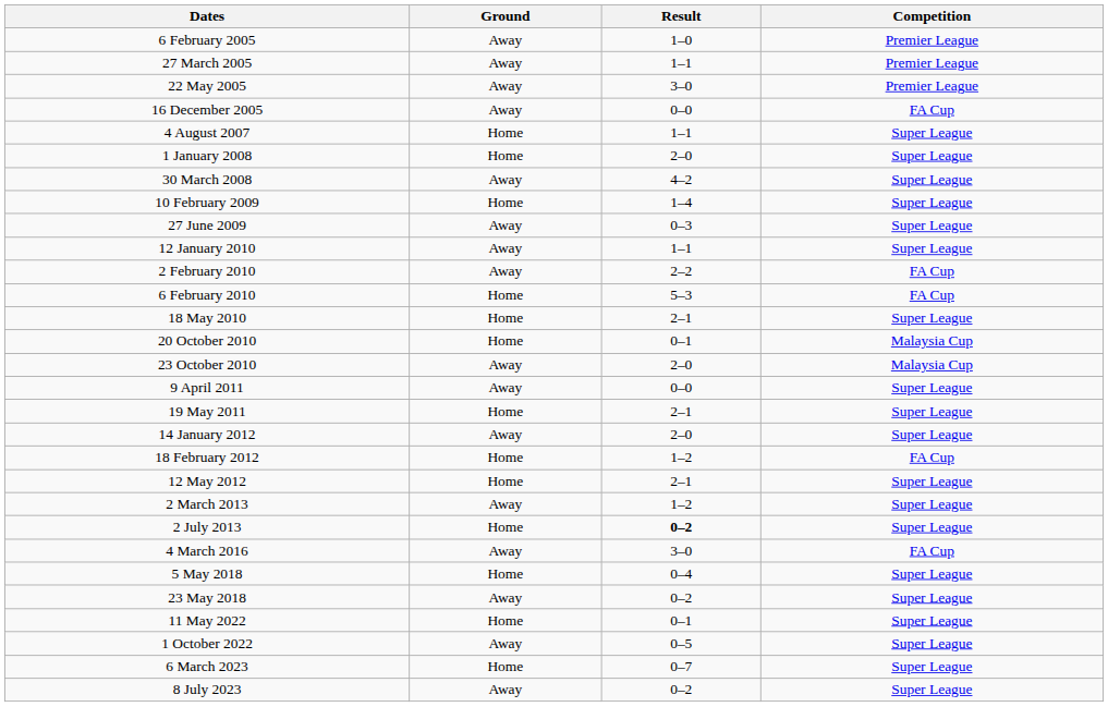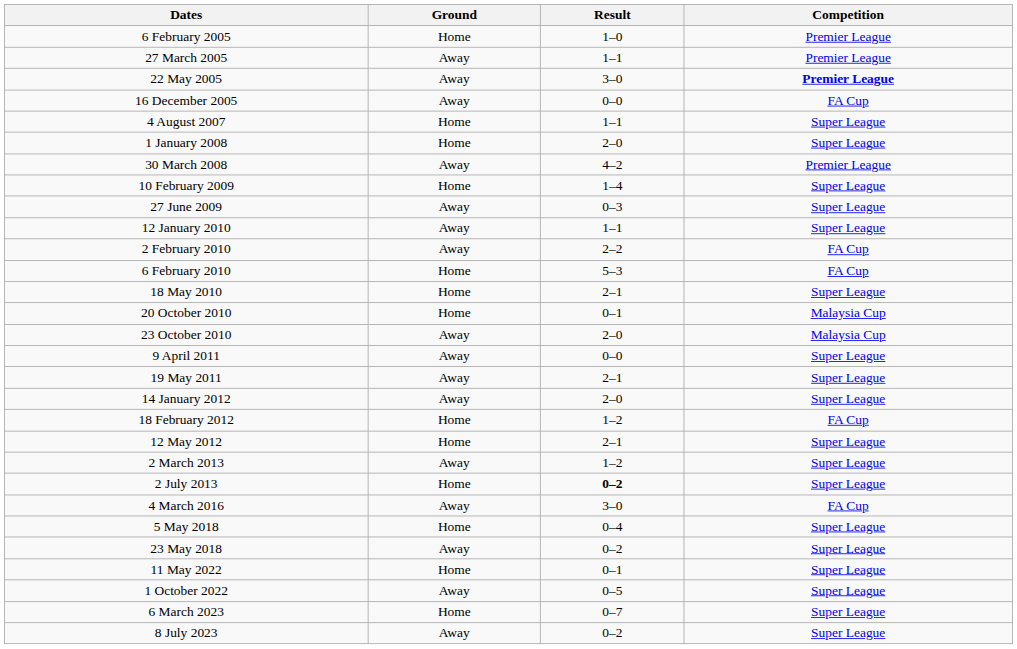6 February 2005 | Ground: Away -> Home
22 May 2005 | Competition: normal -> bold
30 March 2008 | Competition: Super League -> Premier League
19 May 2011 | Ground: Home -> Away
